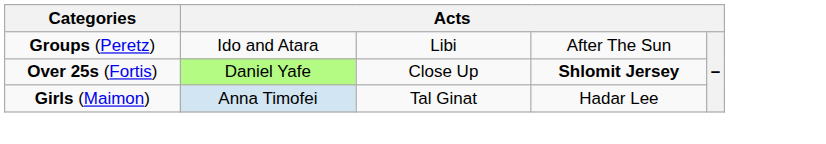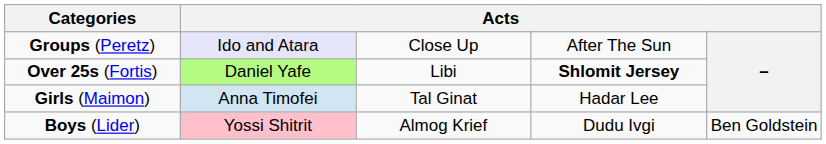Groups (Peretz) | column 2: no background -> lavender background
Groups (Peretz) | column 3: Libi -> Close Up
Over 25s (Fortis) | column 3: Close Up -> Libi
+ row: Boys (Lider) | Yossi Shitrit | Almog Krief | Dudu Ivgi | Ben Goldstein
